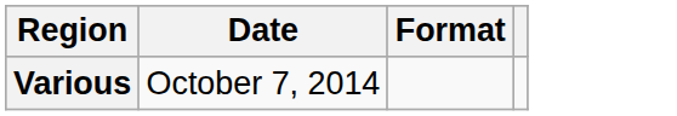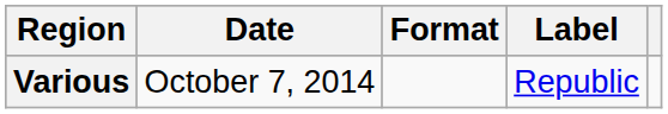+ column: Label | Republic
